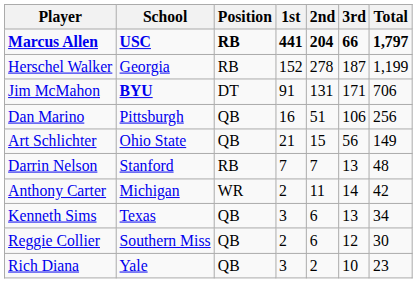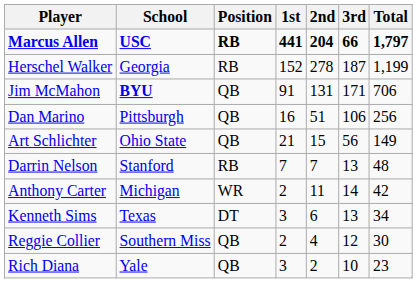Jim McMahon | Position: DT -> QB
Kenneth Sims | Position: QB -> DT
Reggie Collier | 2nd: 6 -> 4
